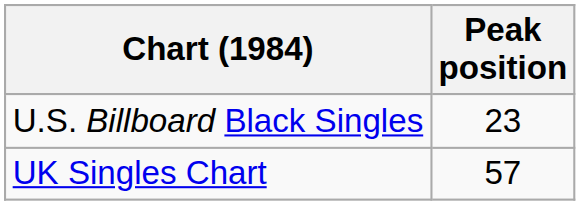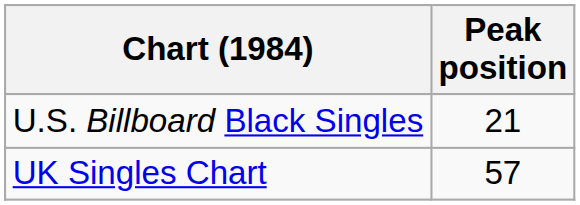U.S. Billboard Black Singles | Peak position: 23 -> 21
